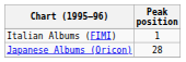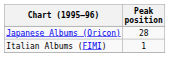rows swapped: Italian Albums (FIMI) <-> Japanese Albums (Oricon)
